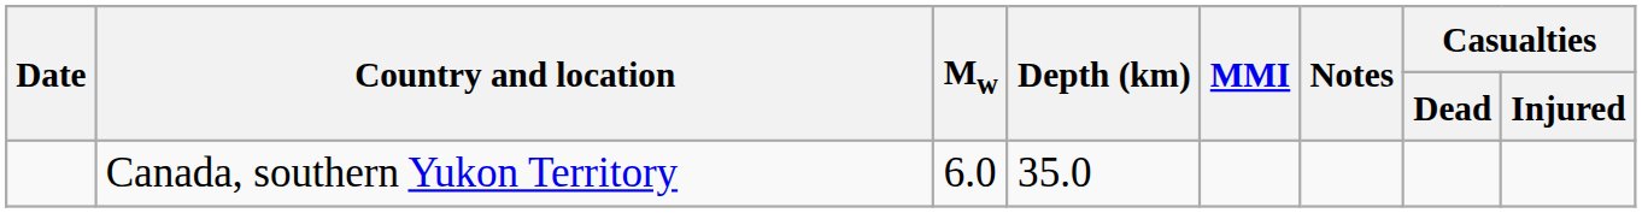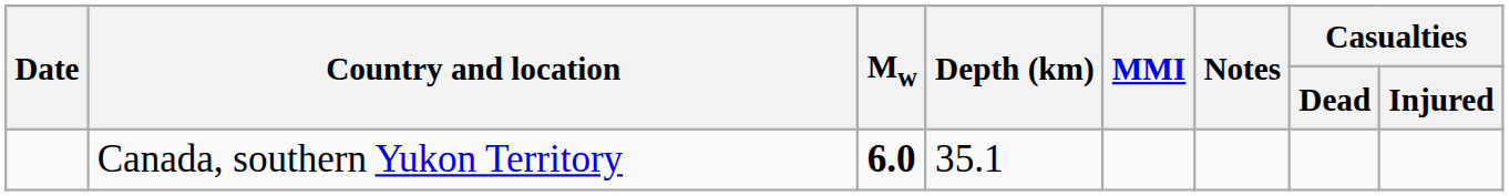Canada, southern Yukon Territory | Mw: normal -> bold
Canada, southern Yukon Territory | Depth (km): 35.0 -> 35.1
